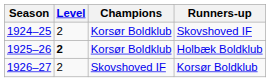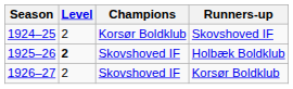Holbæk Boldklub | Champions: Korsør Boldklub -> Skovshoved IF
